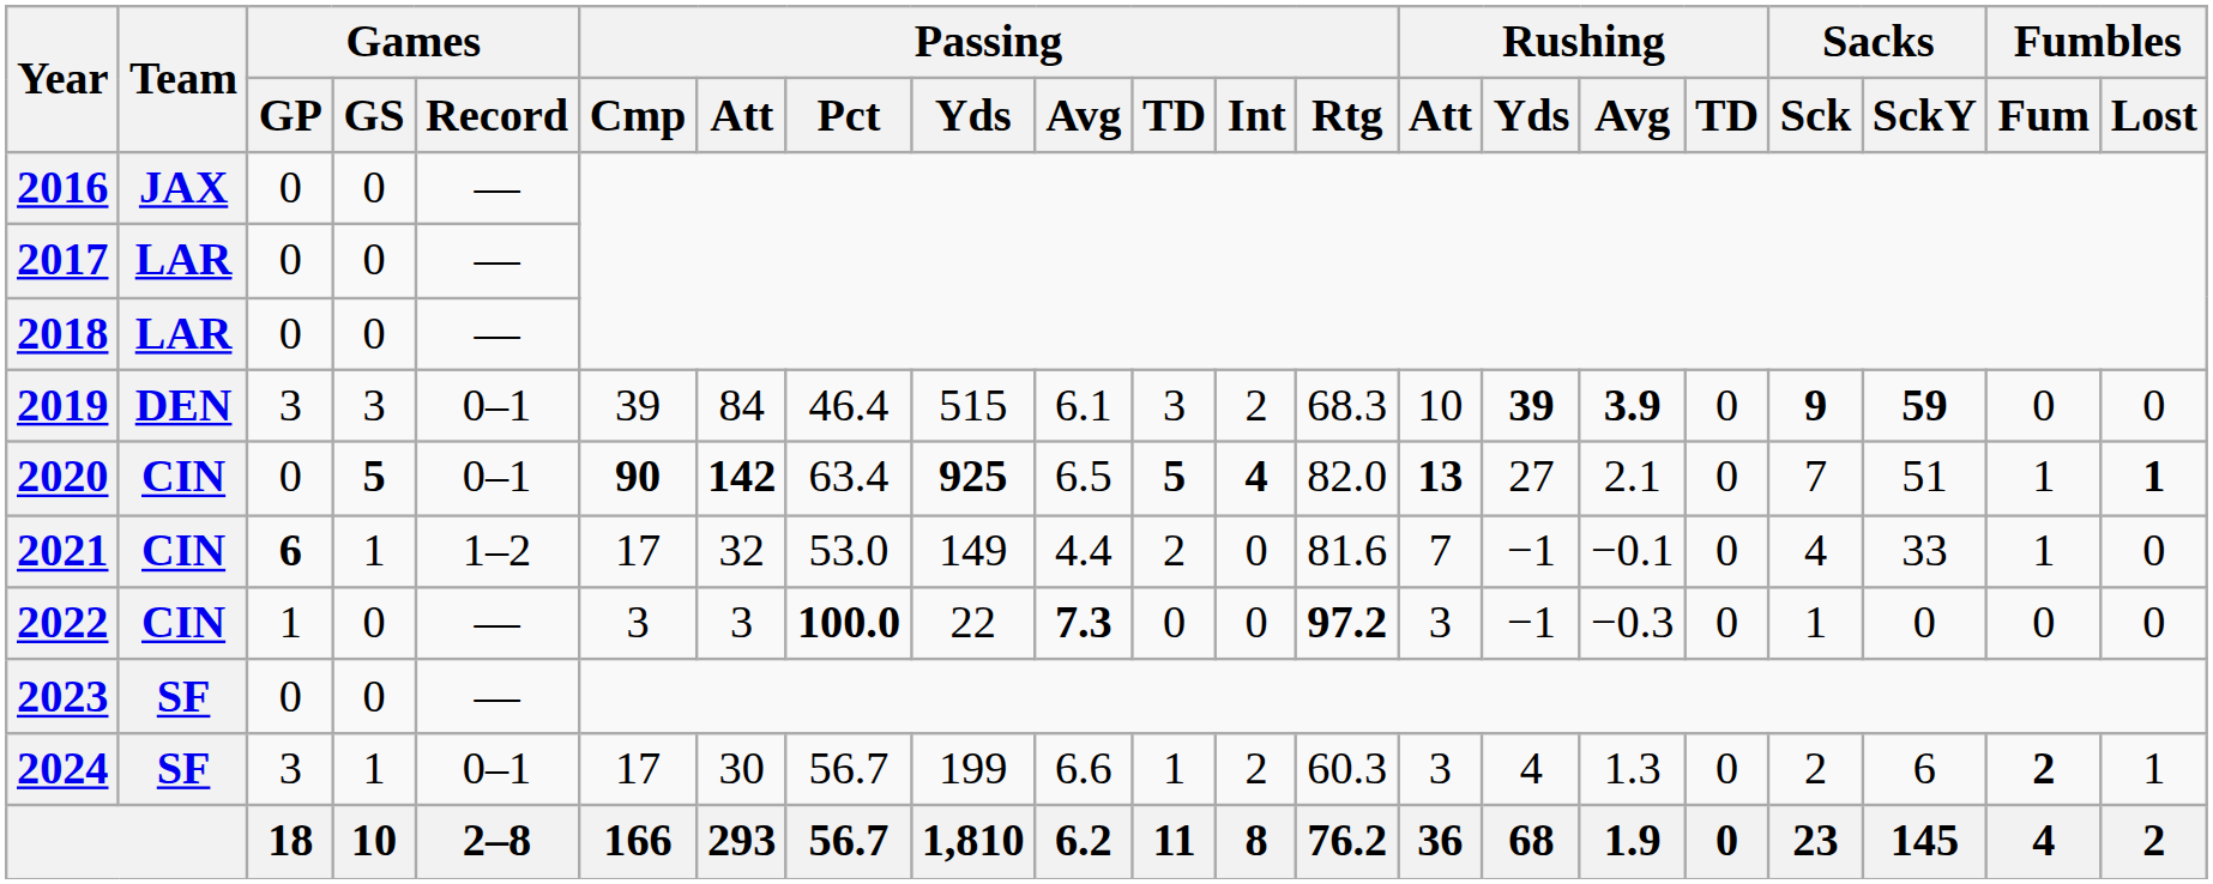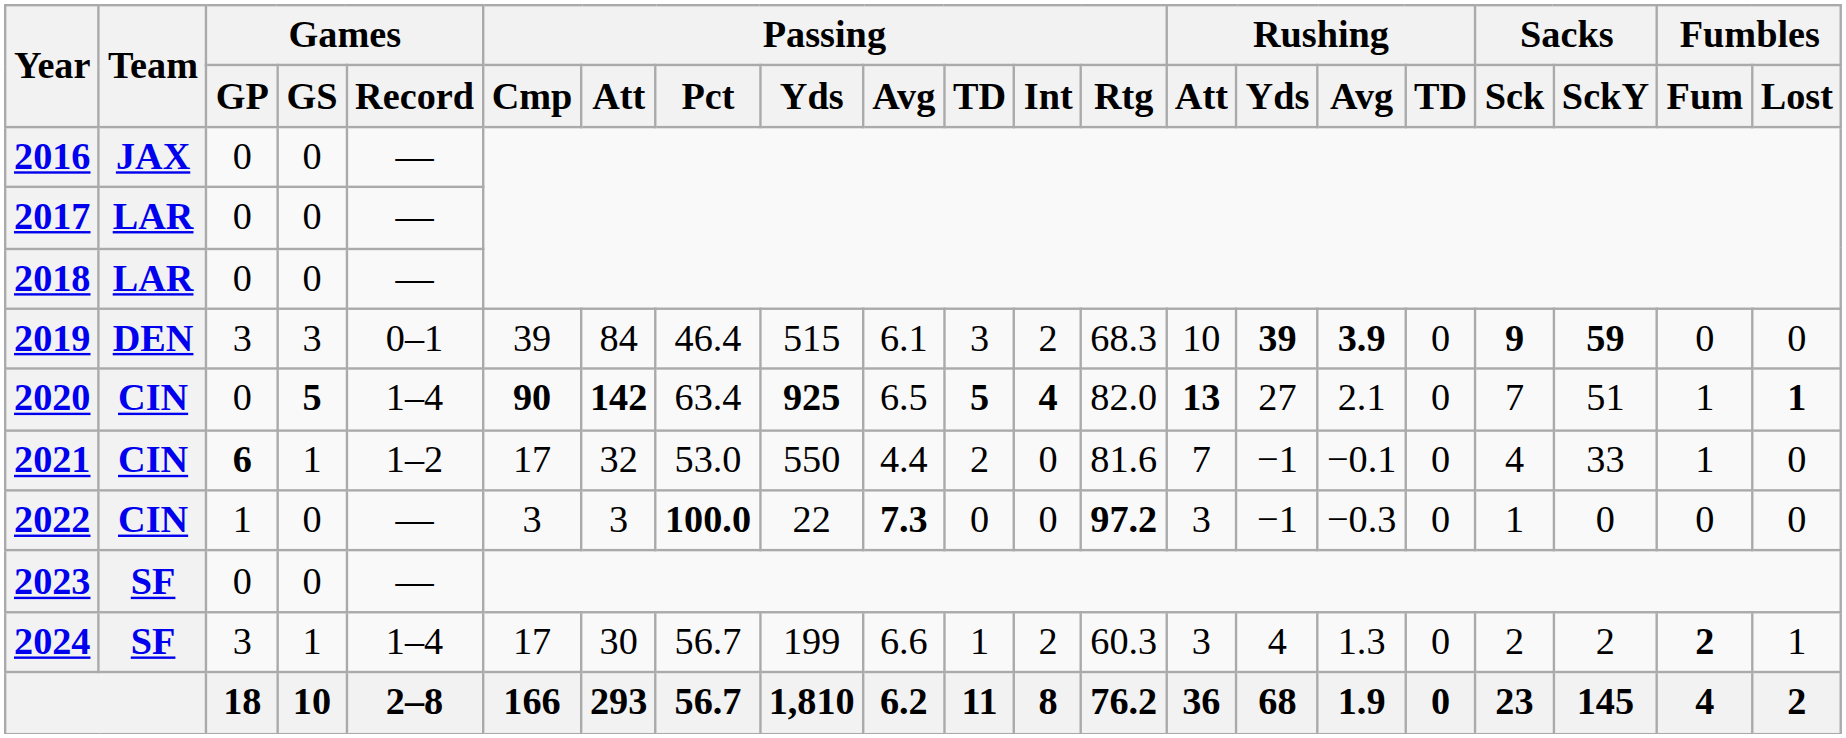2020 | Games / Record: 0–1 -> 1–4
2021 | Passing / Yds: 149 -> 550
2024 | Games / Record: 0–1 -> 1–4
2024 | Sacks / SckY: 6 -> 2
